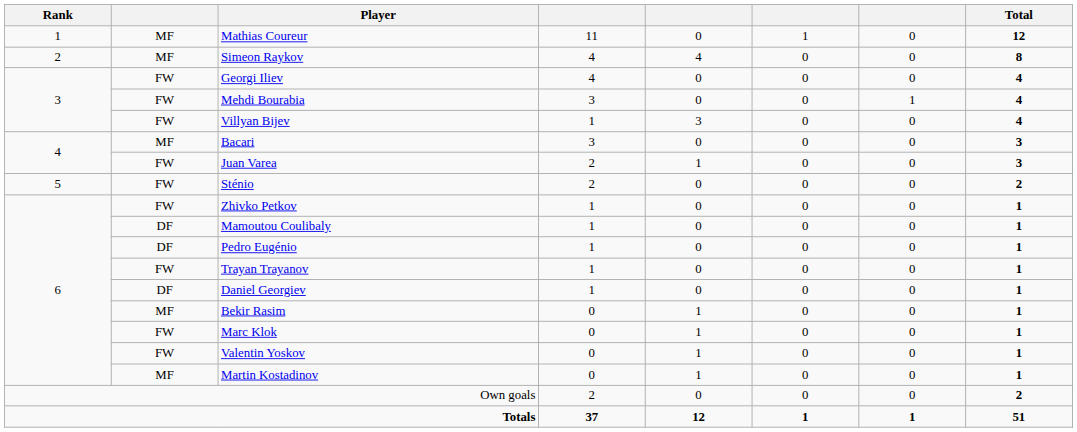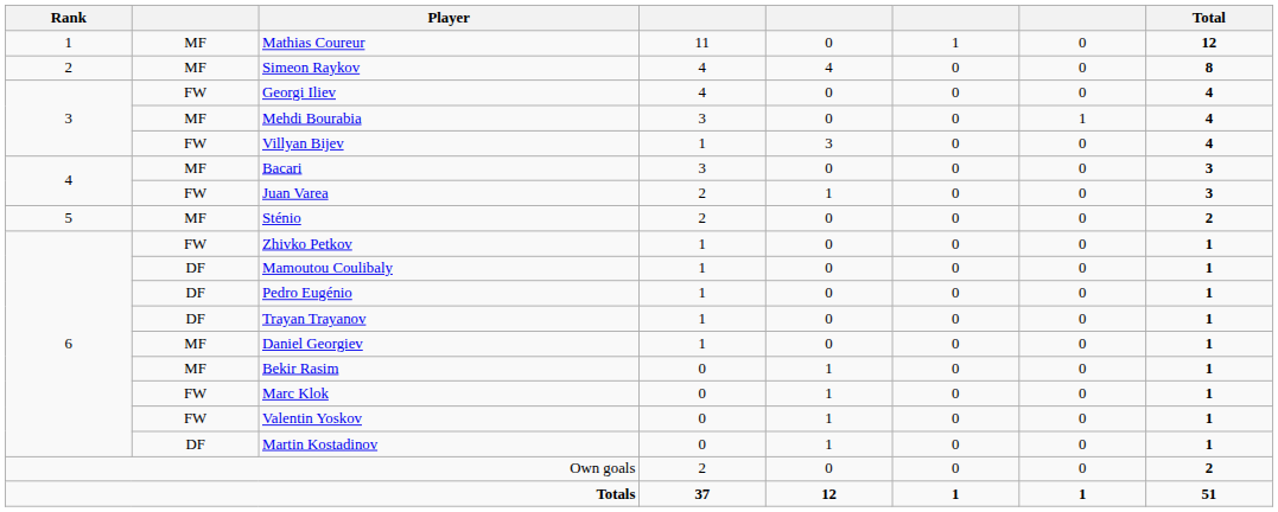Mehdi Bourabia | column 2: FW -> MF
Sténio | column 2: FW -> MF
Trayan Trayanov | column 2: FW -> DF
Daniel Georgiev | column 2: DF -> MF
Martin Kostadinov | column 2: MF -> DF
